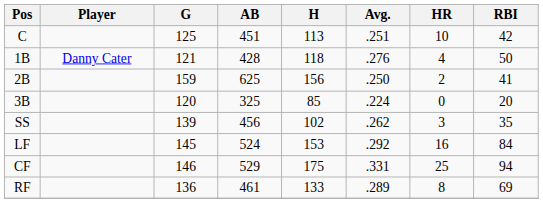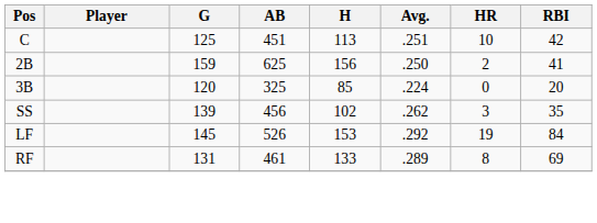- row: 1B | Danny Cater | 121 | 428 | 118 | .276 | 4 | 50
LF | AB: 524 -> 526
LF | HR: 16 -> 19
- row: CF | 146 | 529 | 175 | .331 | 25 | 94
RF | G: 136 -> 131
